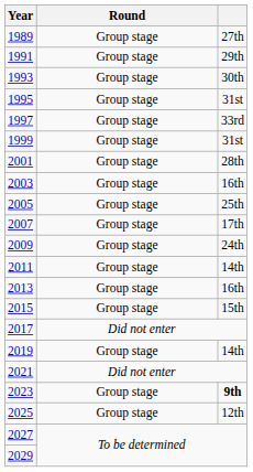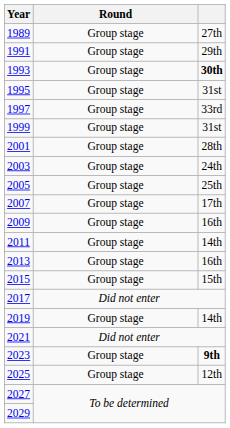1993 | column 3: normal -> bold
2003 | column 3: 16th -> 24th
2009 | column 3: 24th -> 16th
